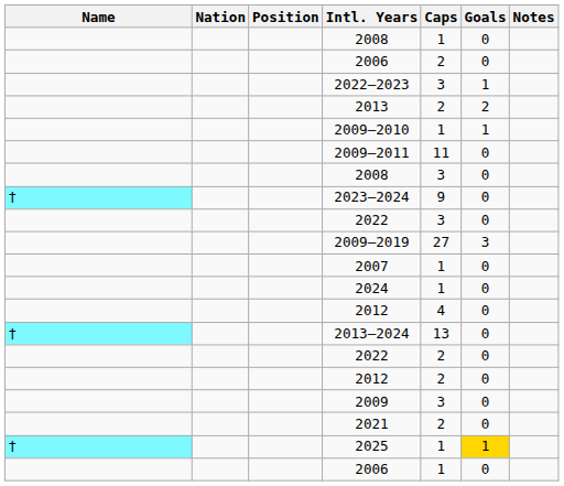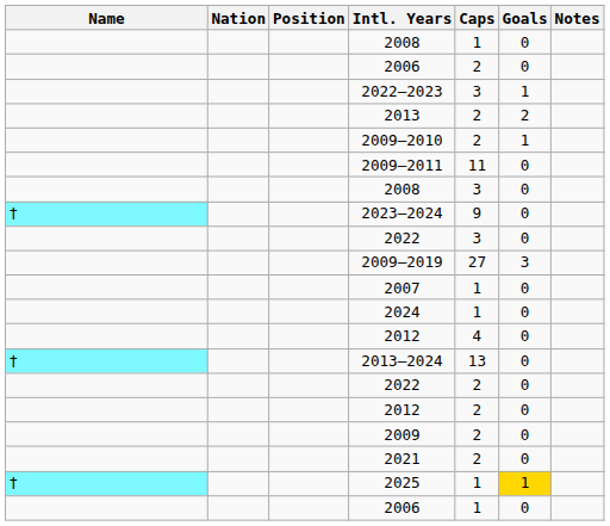2009–2010 | Caps: 1 -> 2
2009 | Caps: 3 -> 2
